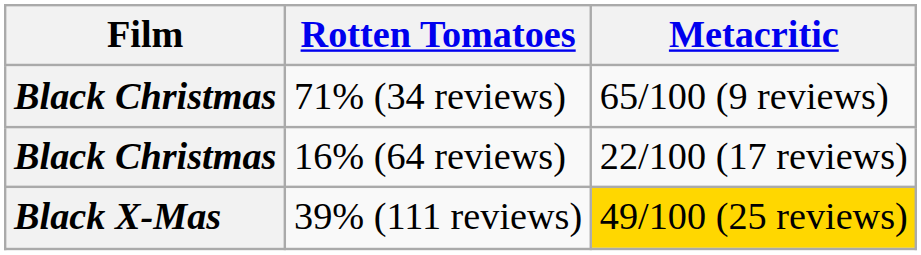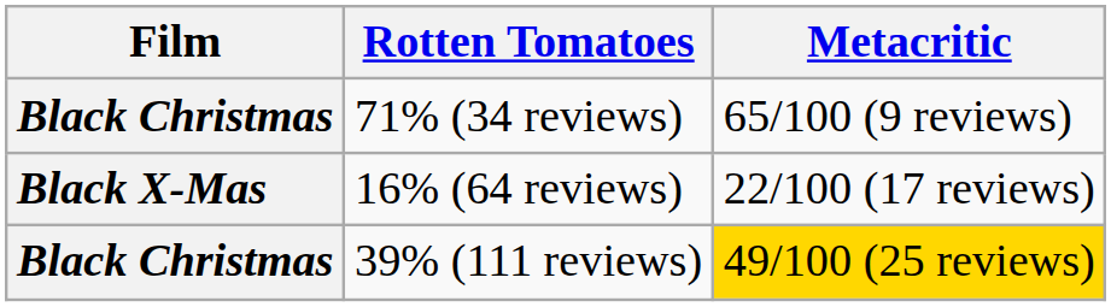16% (64 reviews) | Film: Black Christmas -> Black X-Mas
39% (111 reviews) | Film: Black X-Mas -> Black Christmas
